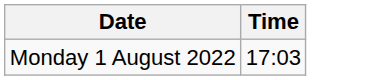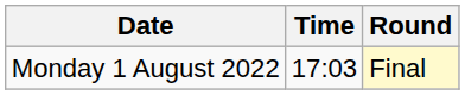+ column: Round | Final
